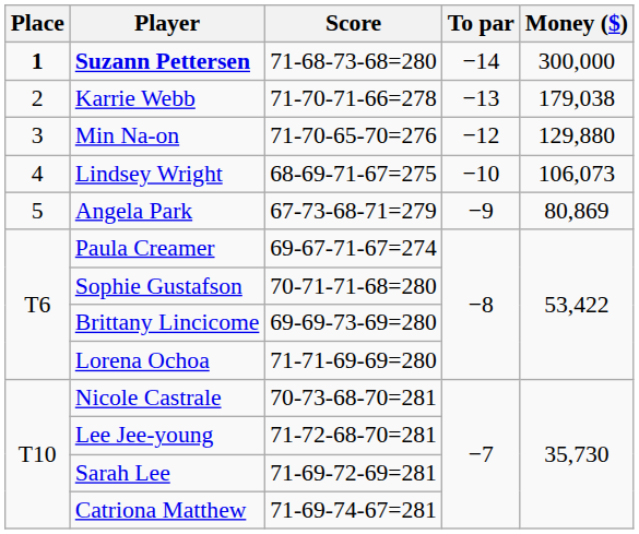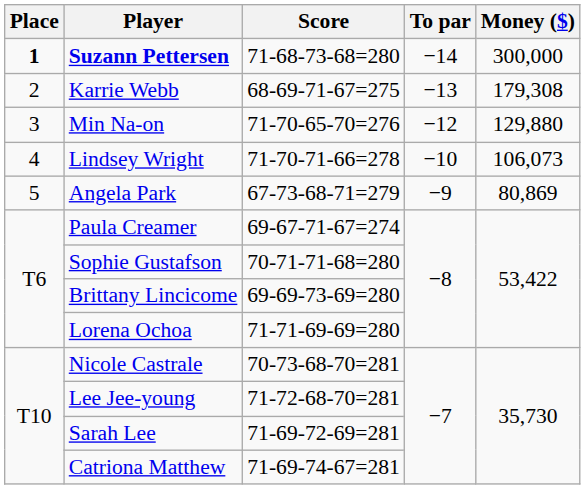Karrie Webb | Score: 71-70-71-66=278 -> 68-69-71-67=275
Karrie Webb | Money ($): 179,038 -> 179,308
Lindsey Wright | Score: 68-69-71-67=275 -> 71-70-71-66=278
